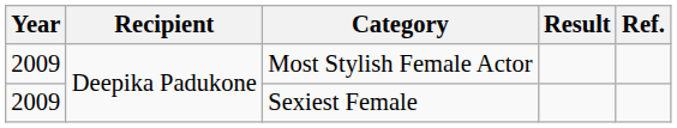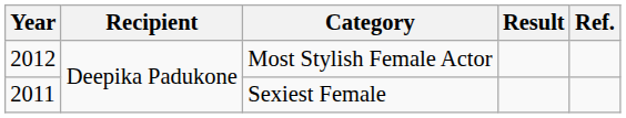Most Stylish Female Actor | Year: 2009 -> 2012
Sexiest Female | Year: 2009 -> 2011
